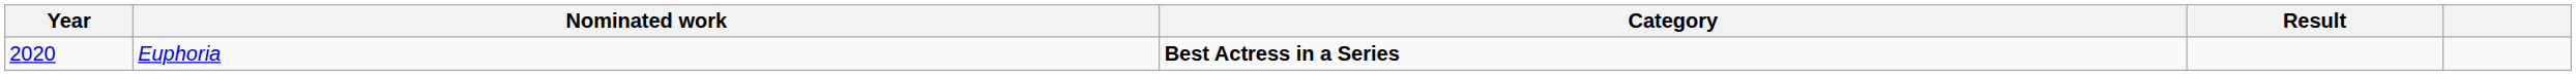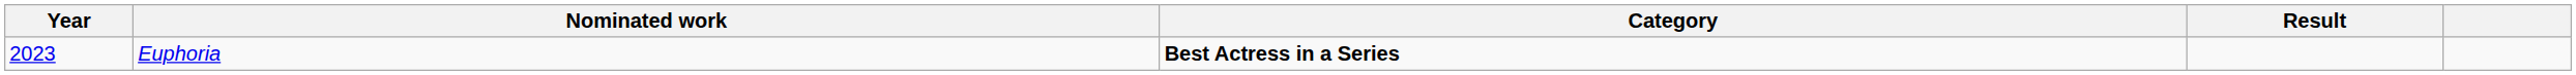Euphoria | Year: 2020 -> 2023
